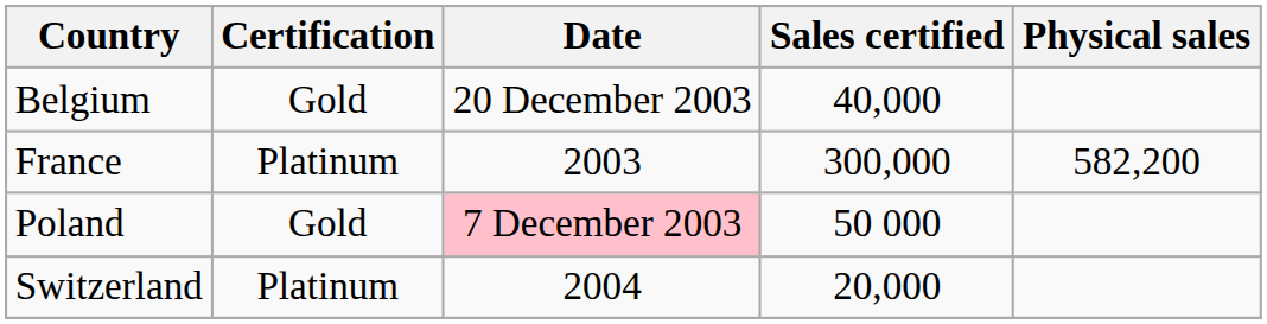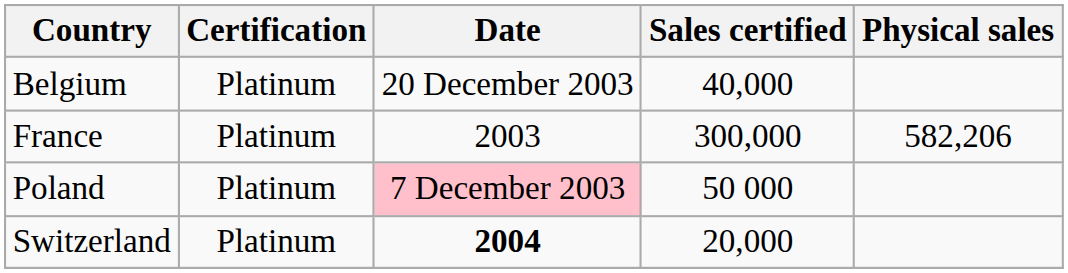Belgium | Certification: Gold -> Platinum
France | Physical sales: 582,200 -> 582,206
Poland | Certification: Gold -> Platinum
Switzerland | Date: normal -> bold
